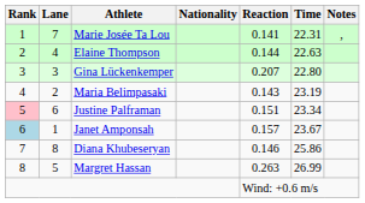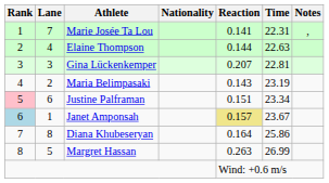Gina Lückenkemper | Time: 22.80 -> 22.81
Janet Amponsah | Reaction: no background -> khaki background
Diana Khubeseryan | Reaction: 0.146 -> 0.164
